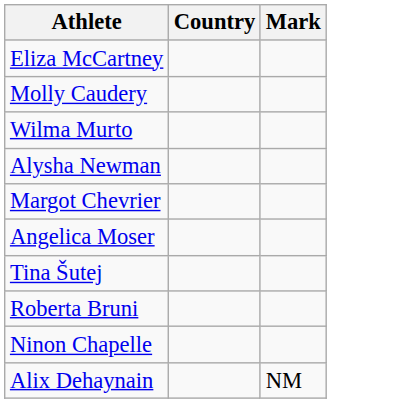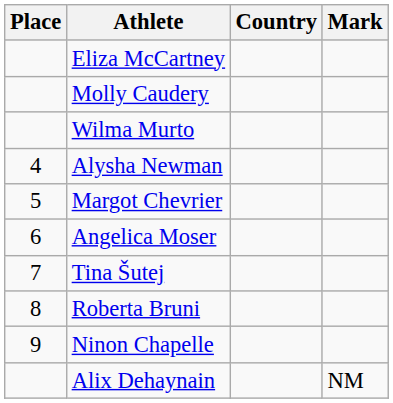+ column: Place | 4 | 5 | 6 | 7 | 8 | 9
